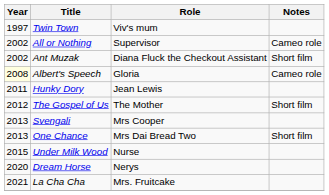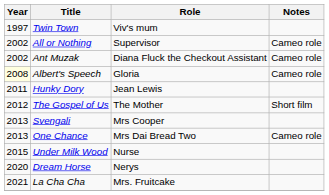Ant Muzak | Notes: Short film -> Cameo role
One Chance | Notes: Short film -> Cameo role
